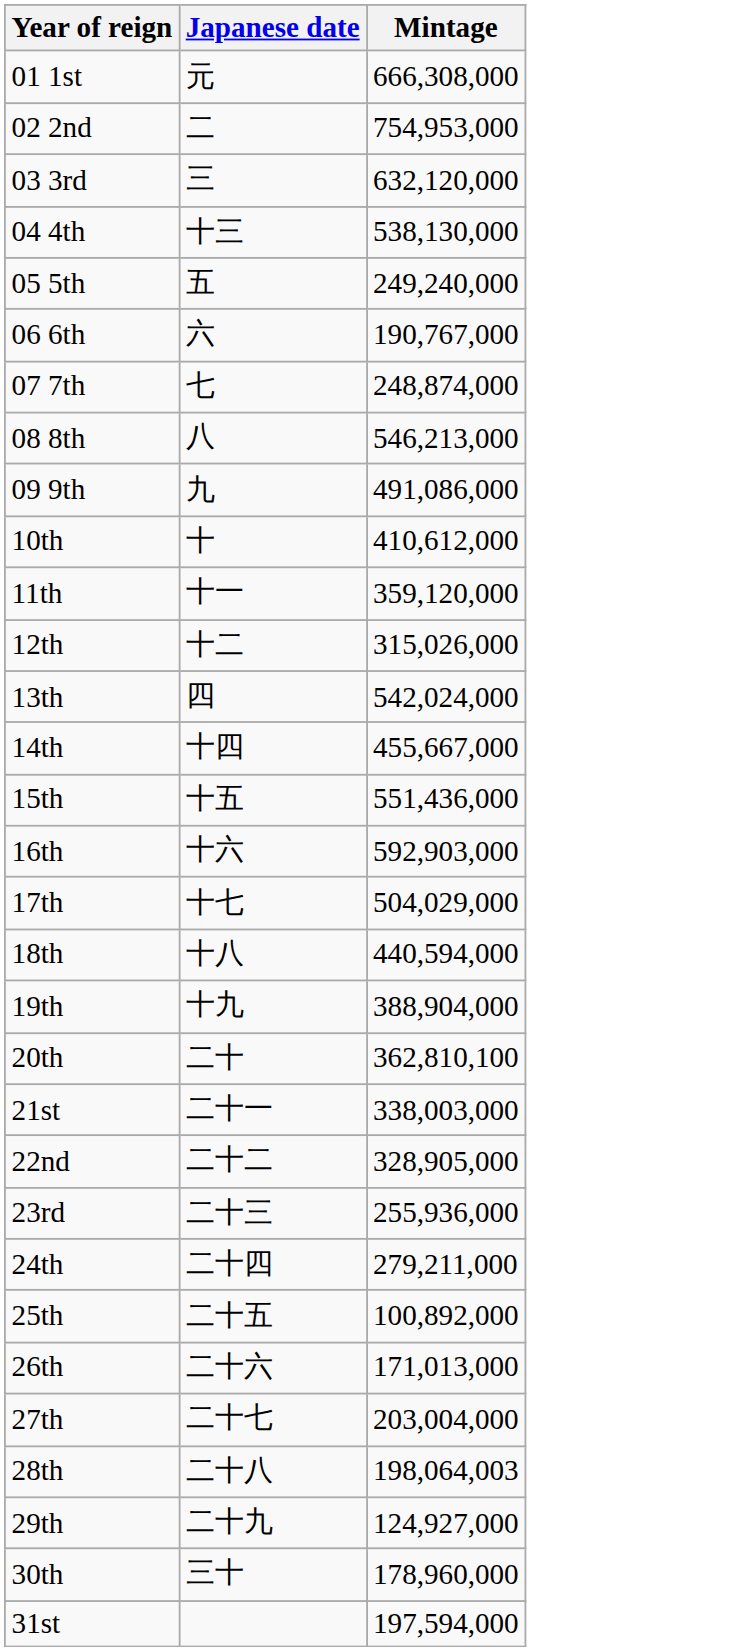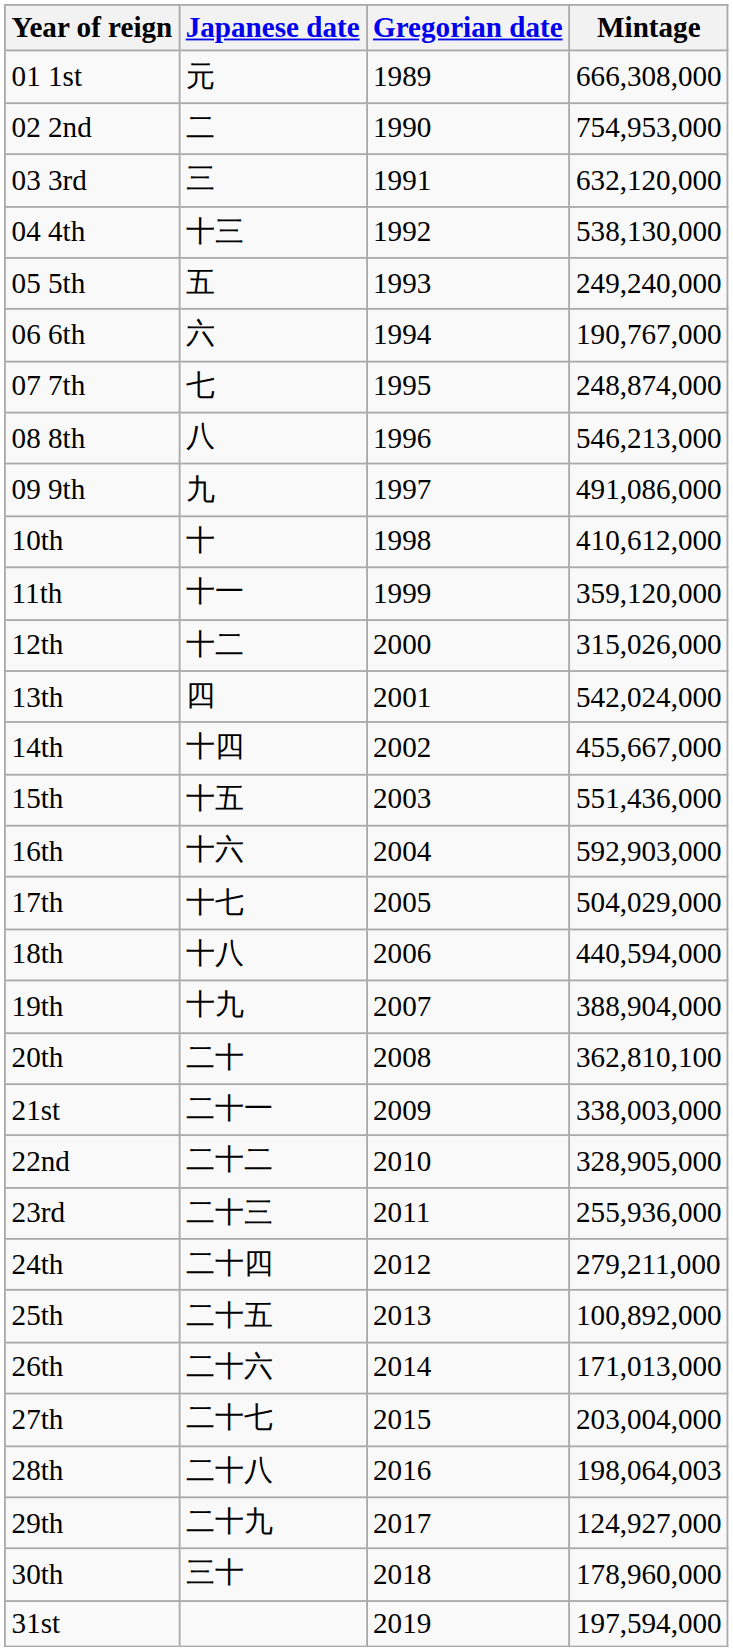+ column: Gregorian date | 1989 | 1990 | 1991 | 1992 | 1993 | 1994 | 1995 | 1996 | 1997 | 1998 | 1999 | 2000 | 2001 | 2002 | 2003 | 2004 | 2005 | 2006 | 2007 | 2008 | 2009 | 2010 | 2011 | 2012 | 2013 | 2014 | 2015 | 2016 | 2017 | 2018 | 2019
